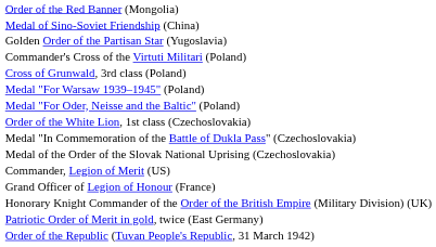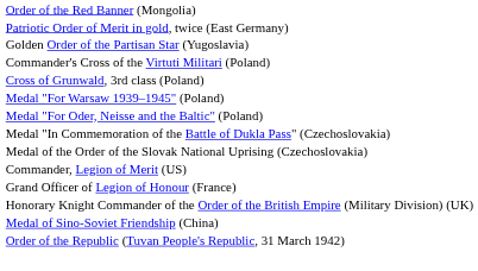rows swapped: Patriotic Order of Merit in gold, twice (East Germany) <-> Medal of Sino-Soviet Friendship (China)
- row: Order of the White Lion, 1st class (Czechoslovakia)
